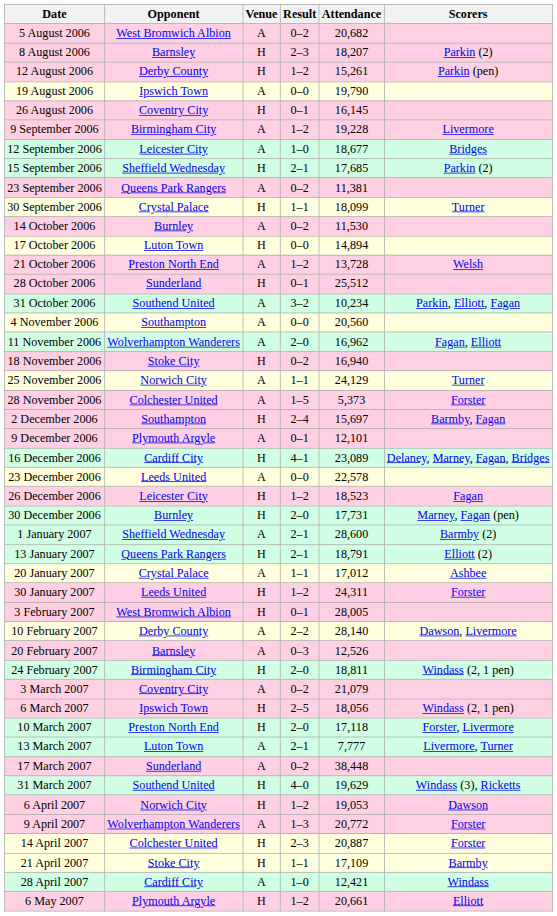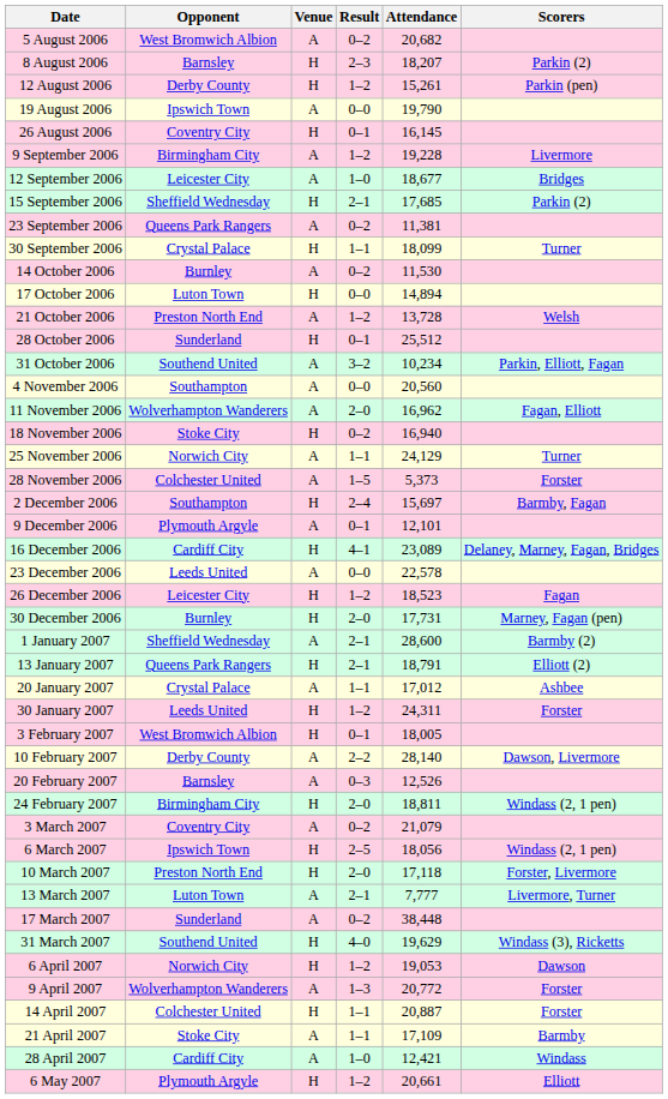3 February 2007 | Attendance: 28,005 -> 18,005
14 April 2007 | Result: 2–3 -> 1–1
21 April 2007 | Venue: H -> A
